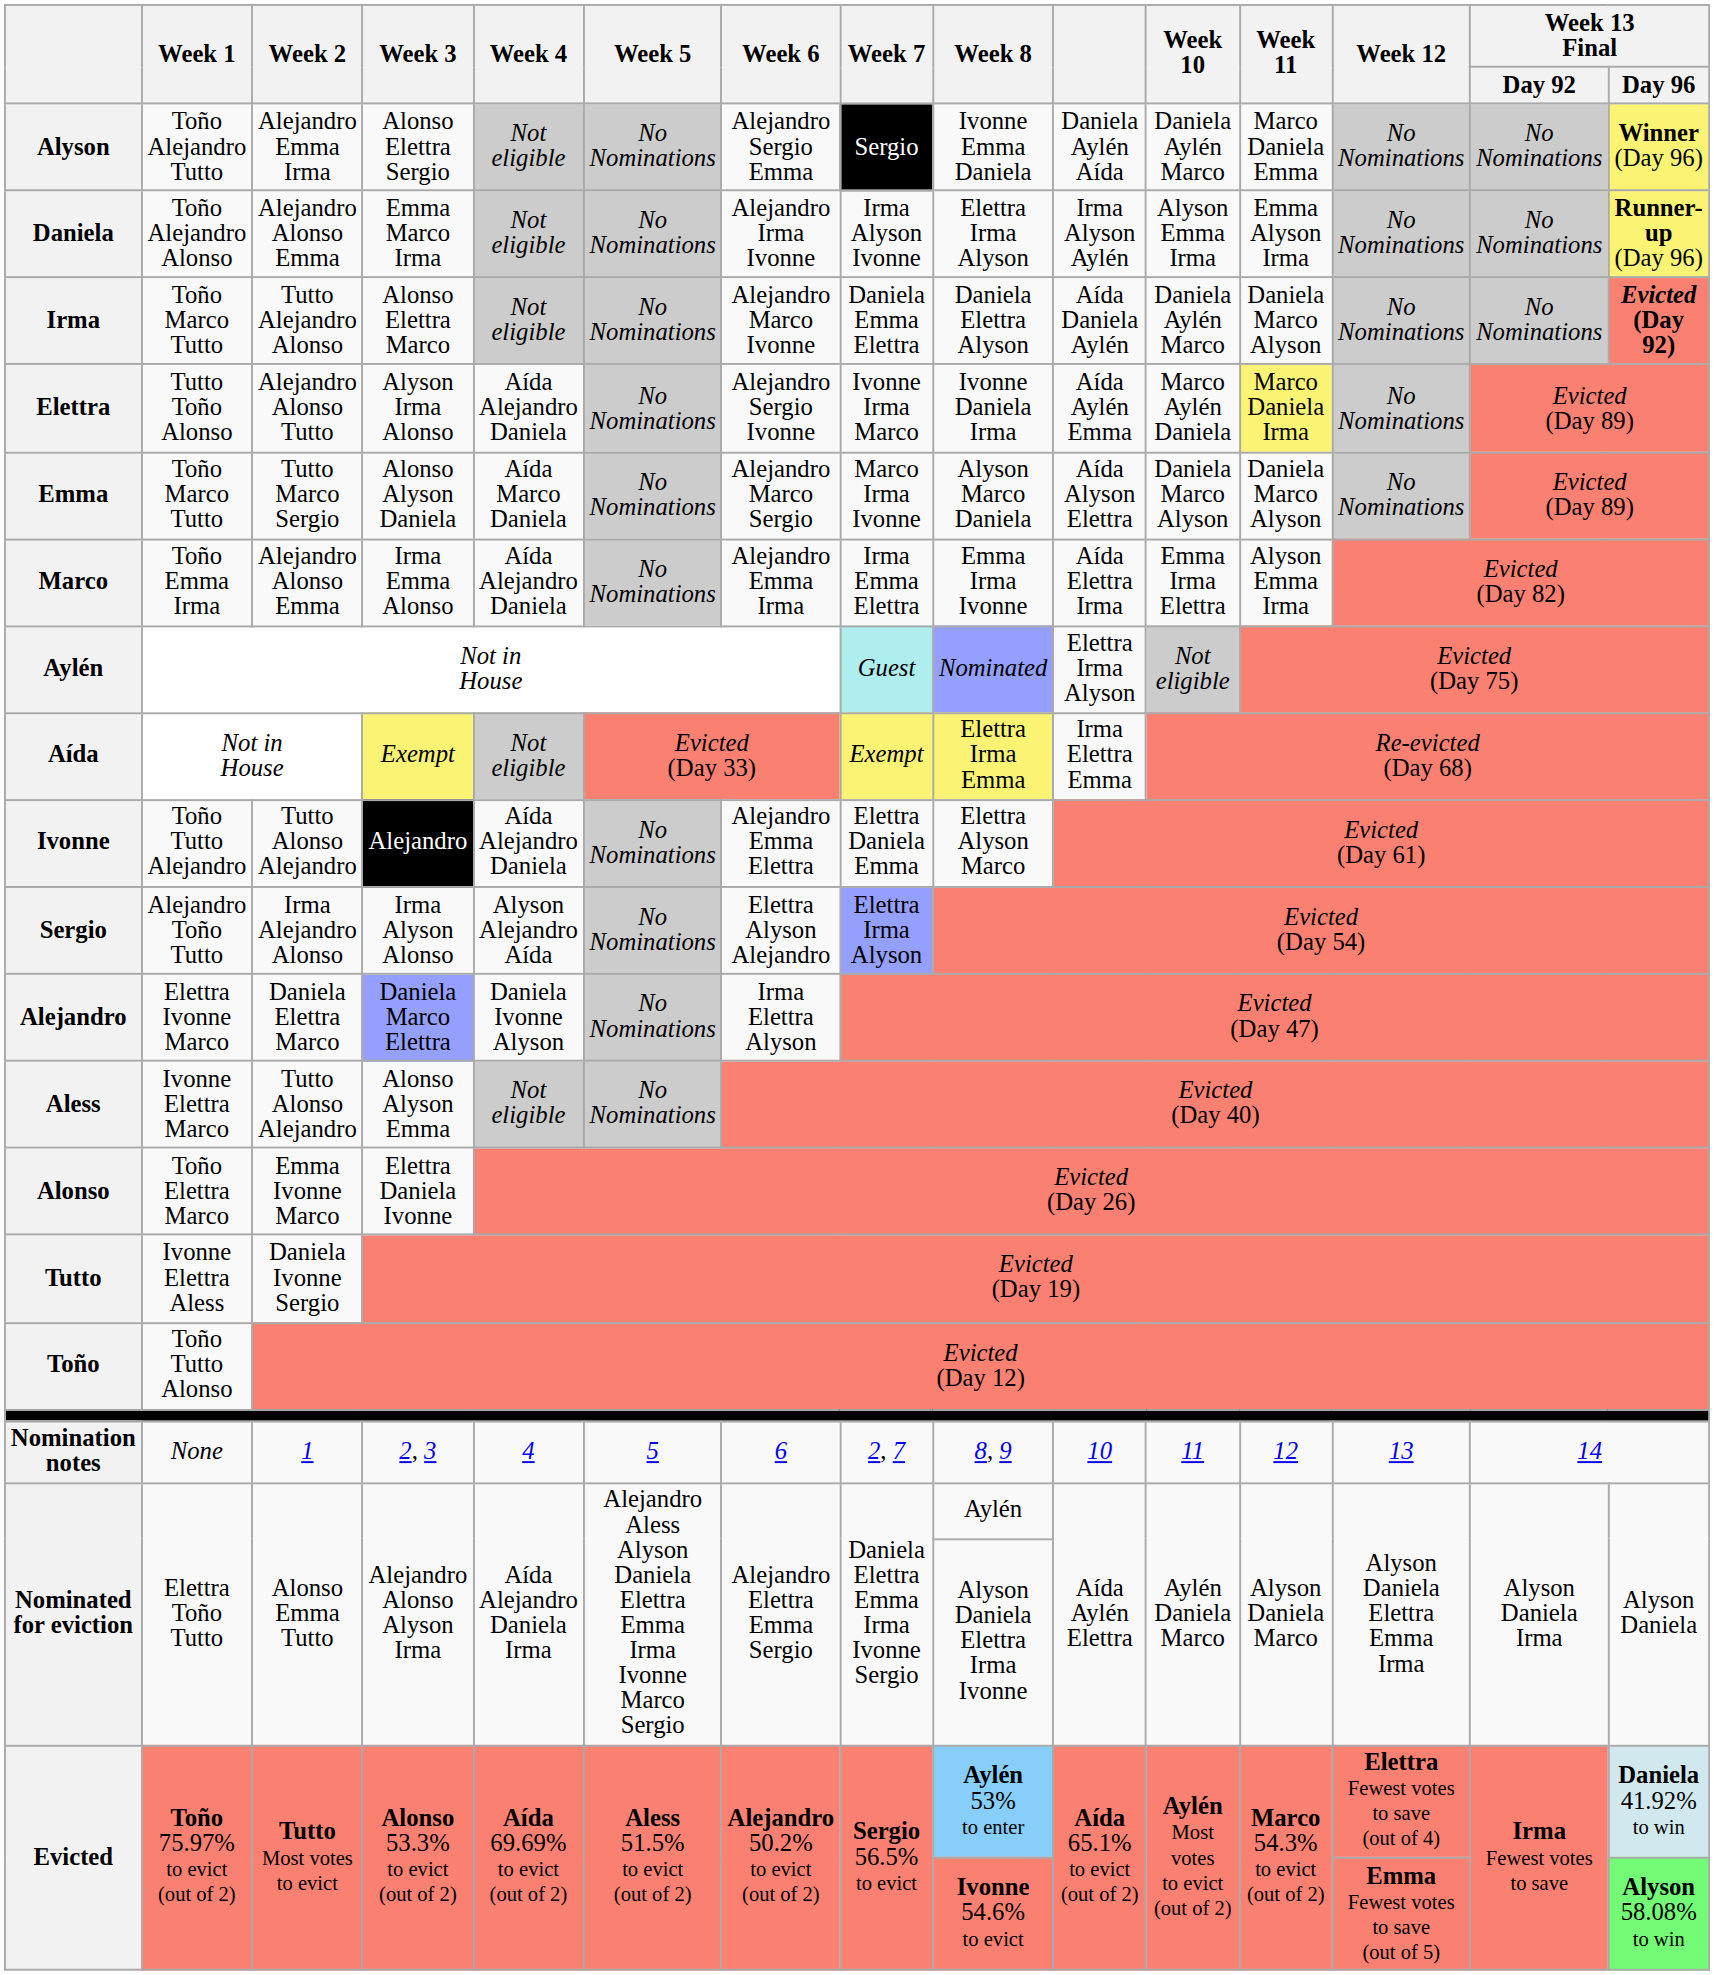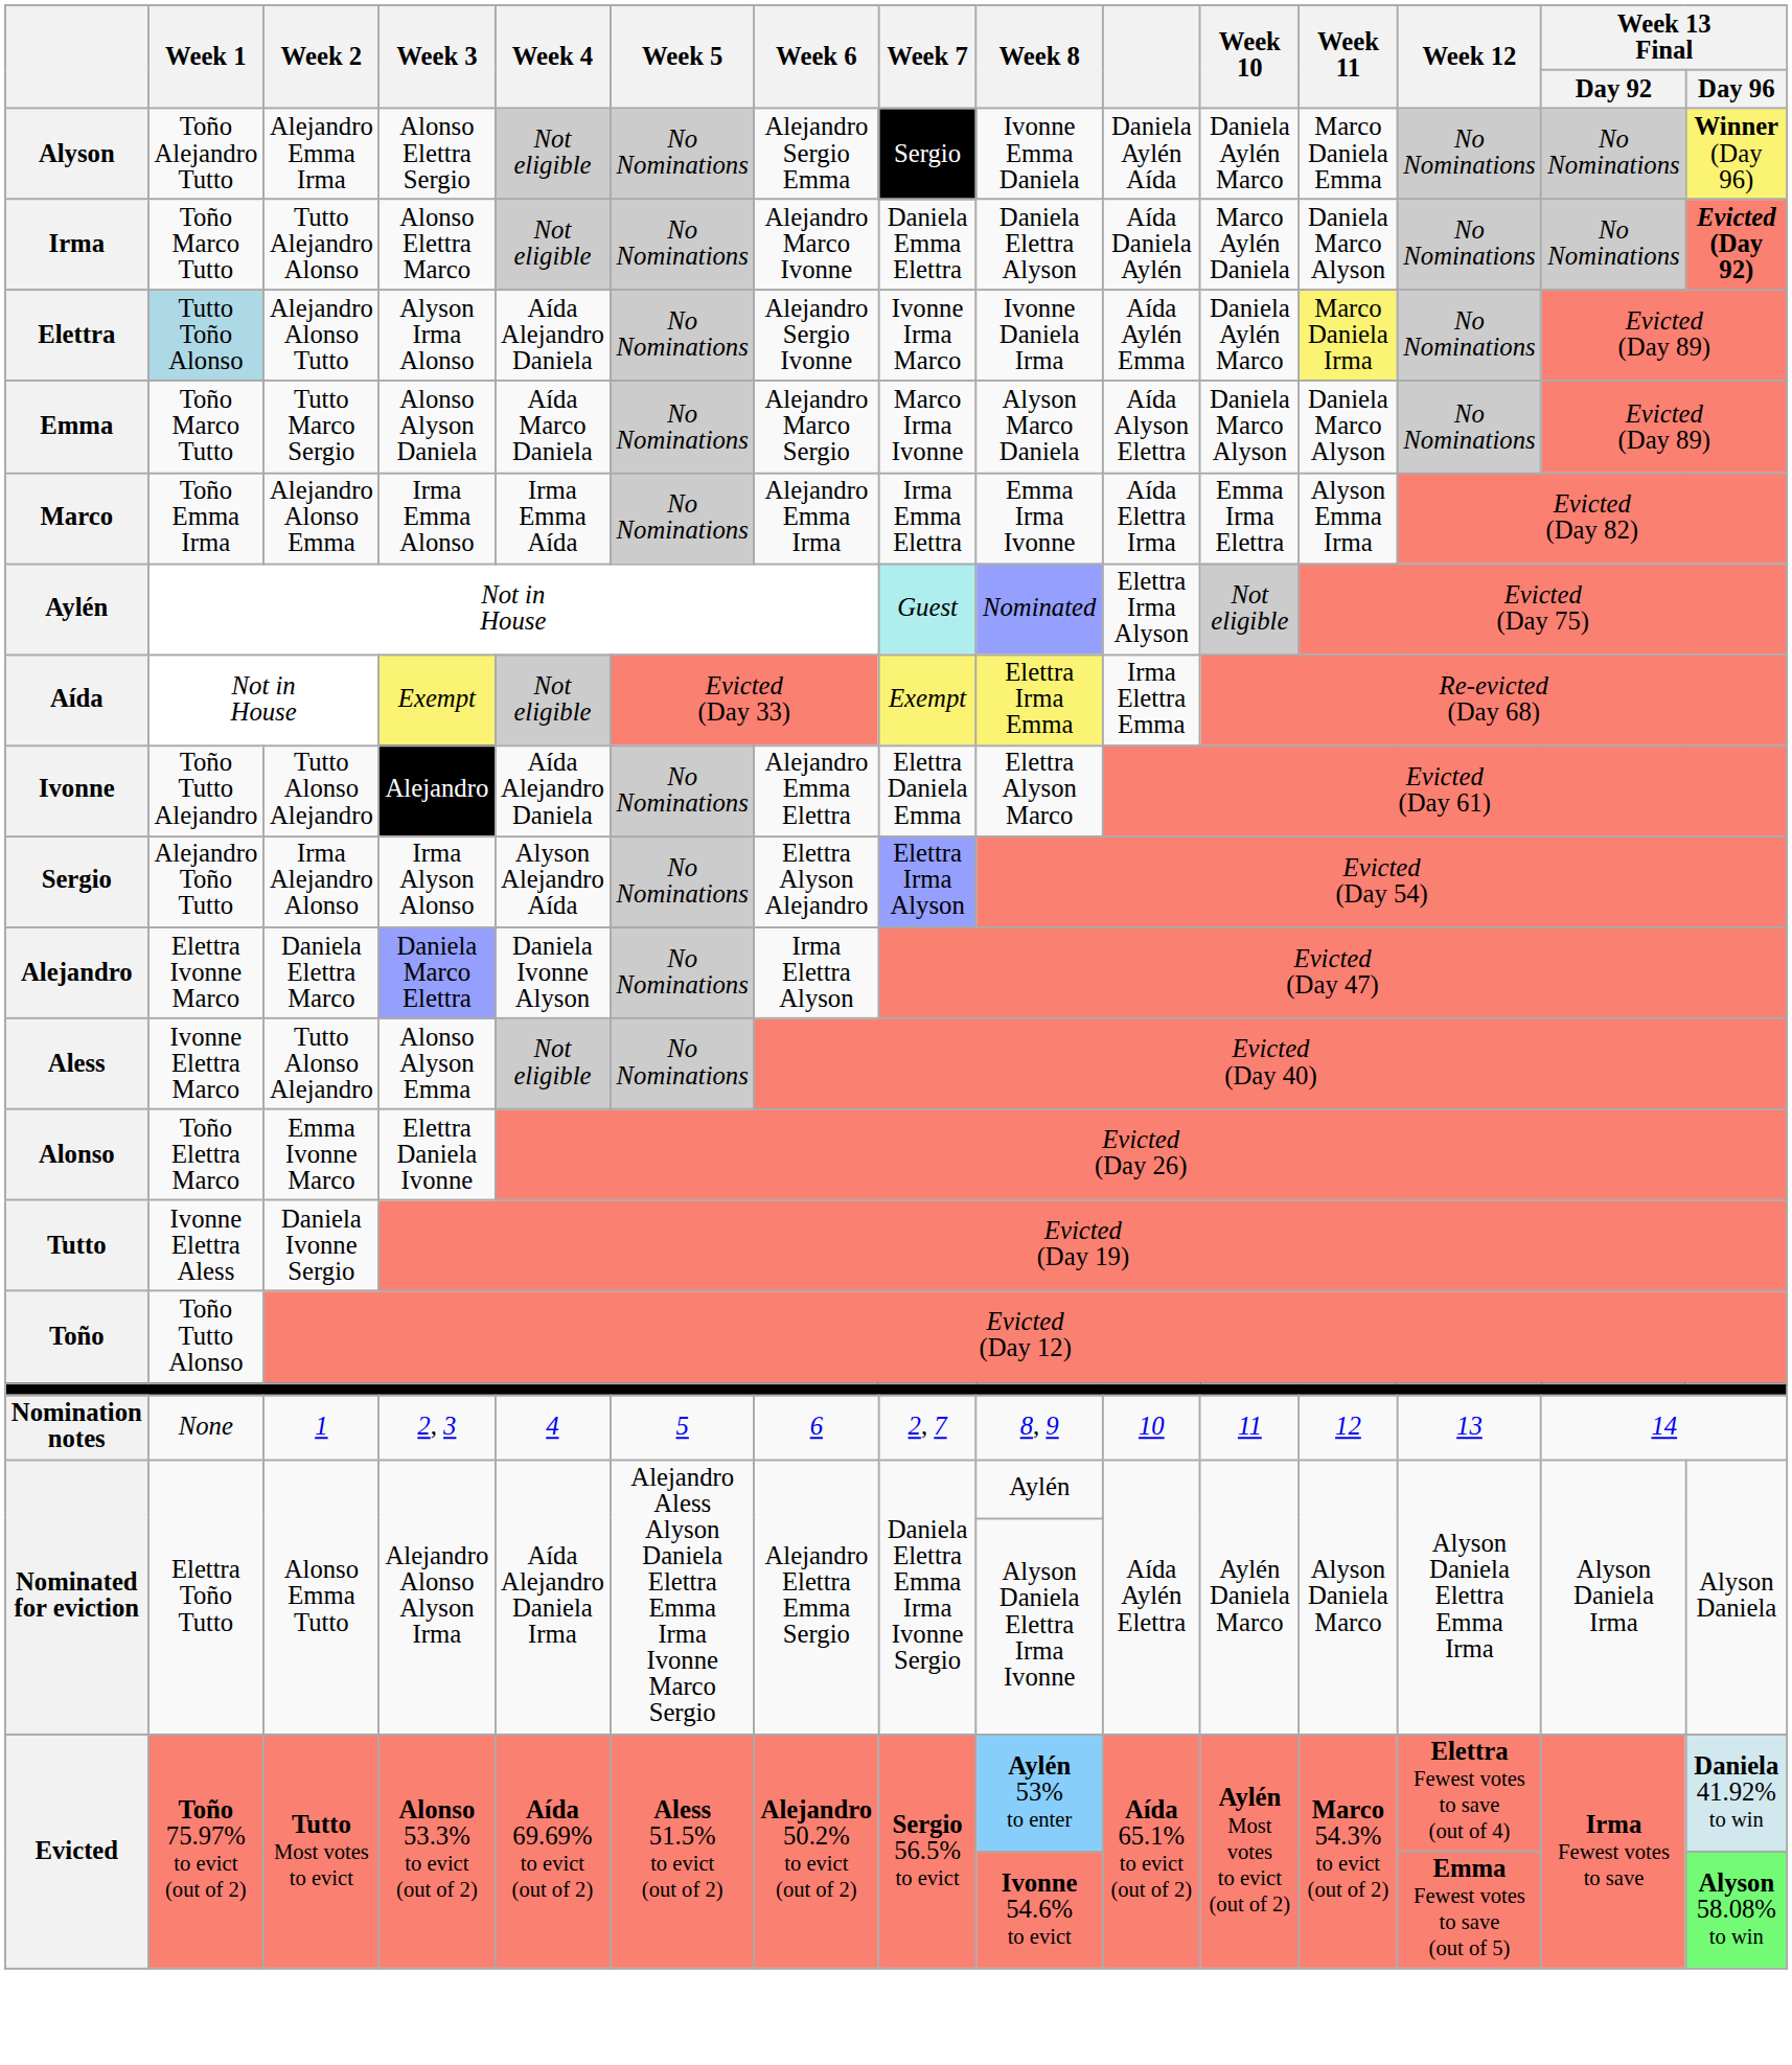- row: Daniela | Toño Alejandro Alonso | Alejandro Alonso Emma | Emma Marco Irma | Not eligible | No Nominations | Alejandro Irma Ivonne | Irma Alyson Ivonne | Elettra Irma Alyson | Irma Alyson Aylén | Alyson Emma Irma | Emma Alyson Irma | No Nominations | No Nominations | Runner-up (Day 96)
Irma | Week 10: Daniela Aylén Marco -> Marco Aylén Daniela
Elettra | Week 1: no background -> lightblue background
Elettra | Week 10: Marco Aylén Daniela -> Daniela Aylén Marco
Marco | Week 4: Aída Alejandro Daniela -> Irma Emma Aída
